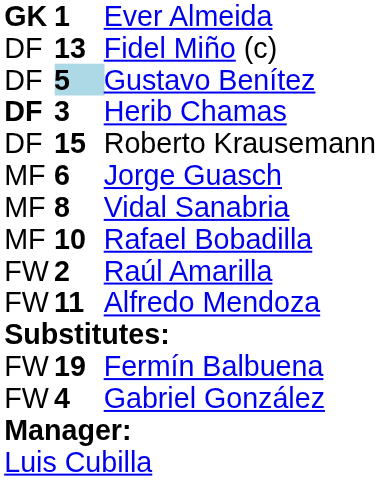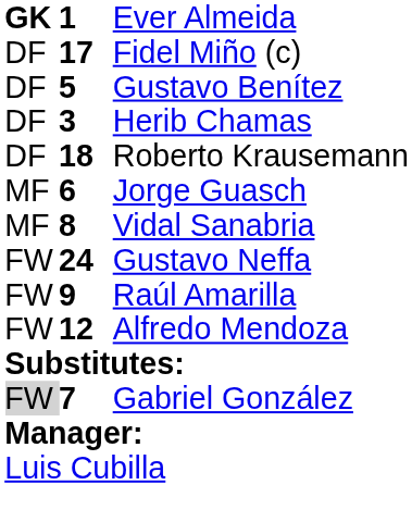Fidel Miño (c) | column 2: 13 -> 17
Gustavo Benítez | column 2: lightblue background -> no background
Herib Chamas | column 1: bold -> normal
Roberto Krausemann | column 2: 15 -> 18
- row: MF | 10 | Rafael Bobadilla
+ row: FW | 24 | Gustavo Neffa
Raúl Amarilla | column 2: 2 -> 9
Alfredo Mendoza | column 2: 11 -> 12
- row: FW | 19 | Fermín Balbuena
Gabriel González | column 1: no background -> lightgrey background
Gabriel González | column 2: 4 -> 7
